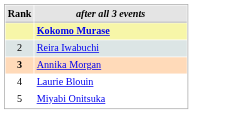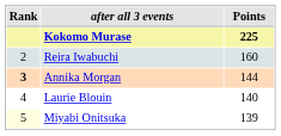+ column: Points | 225 | 160 | 144 | 140 | 139
Miyabi Onitsuka | Rank: no background -> lightyellow background
